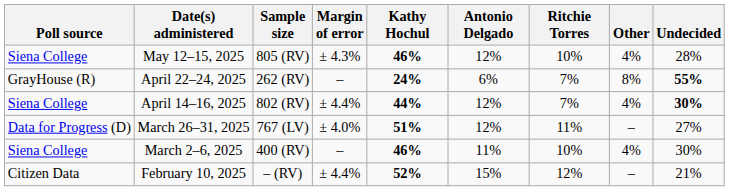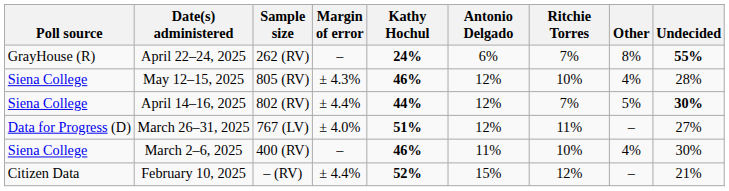rows swapped: May 12–15, 2025 <-> April 22–24, 2025
April 14–16, 2025 | Other: 4% -> 5%
